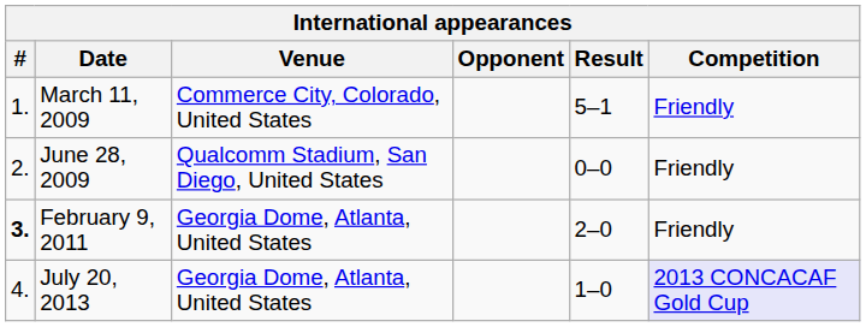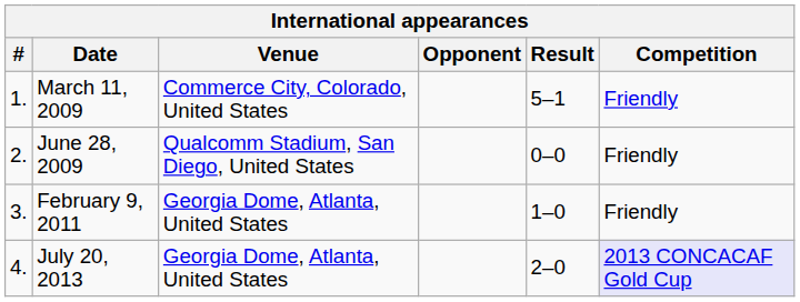February 9, 2011 | #: bold -> normal
February 9, 2011 | Result: 2–0 -> 1–0
July 20, 2013 | Result: 1–0 -> 2–0
